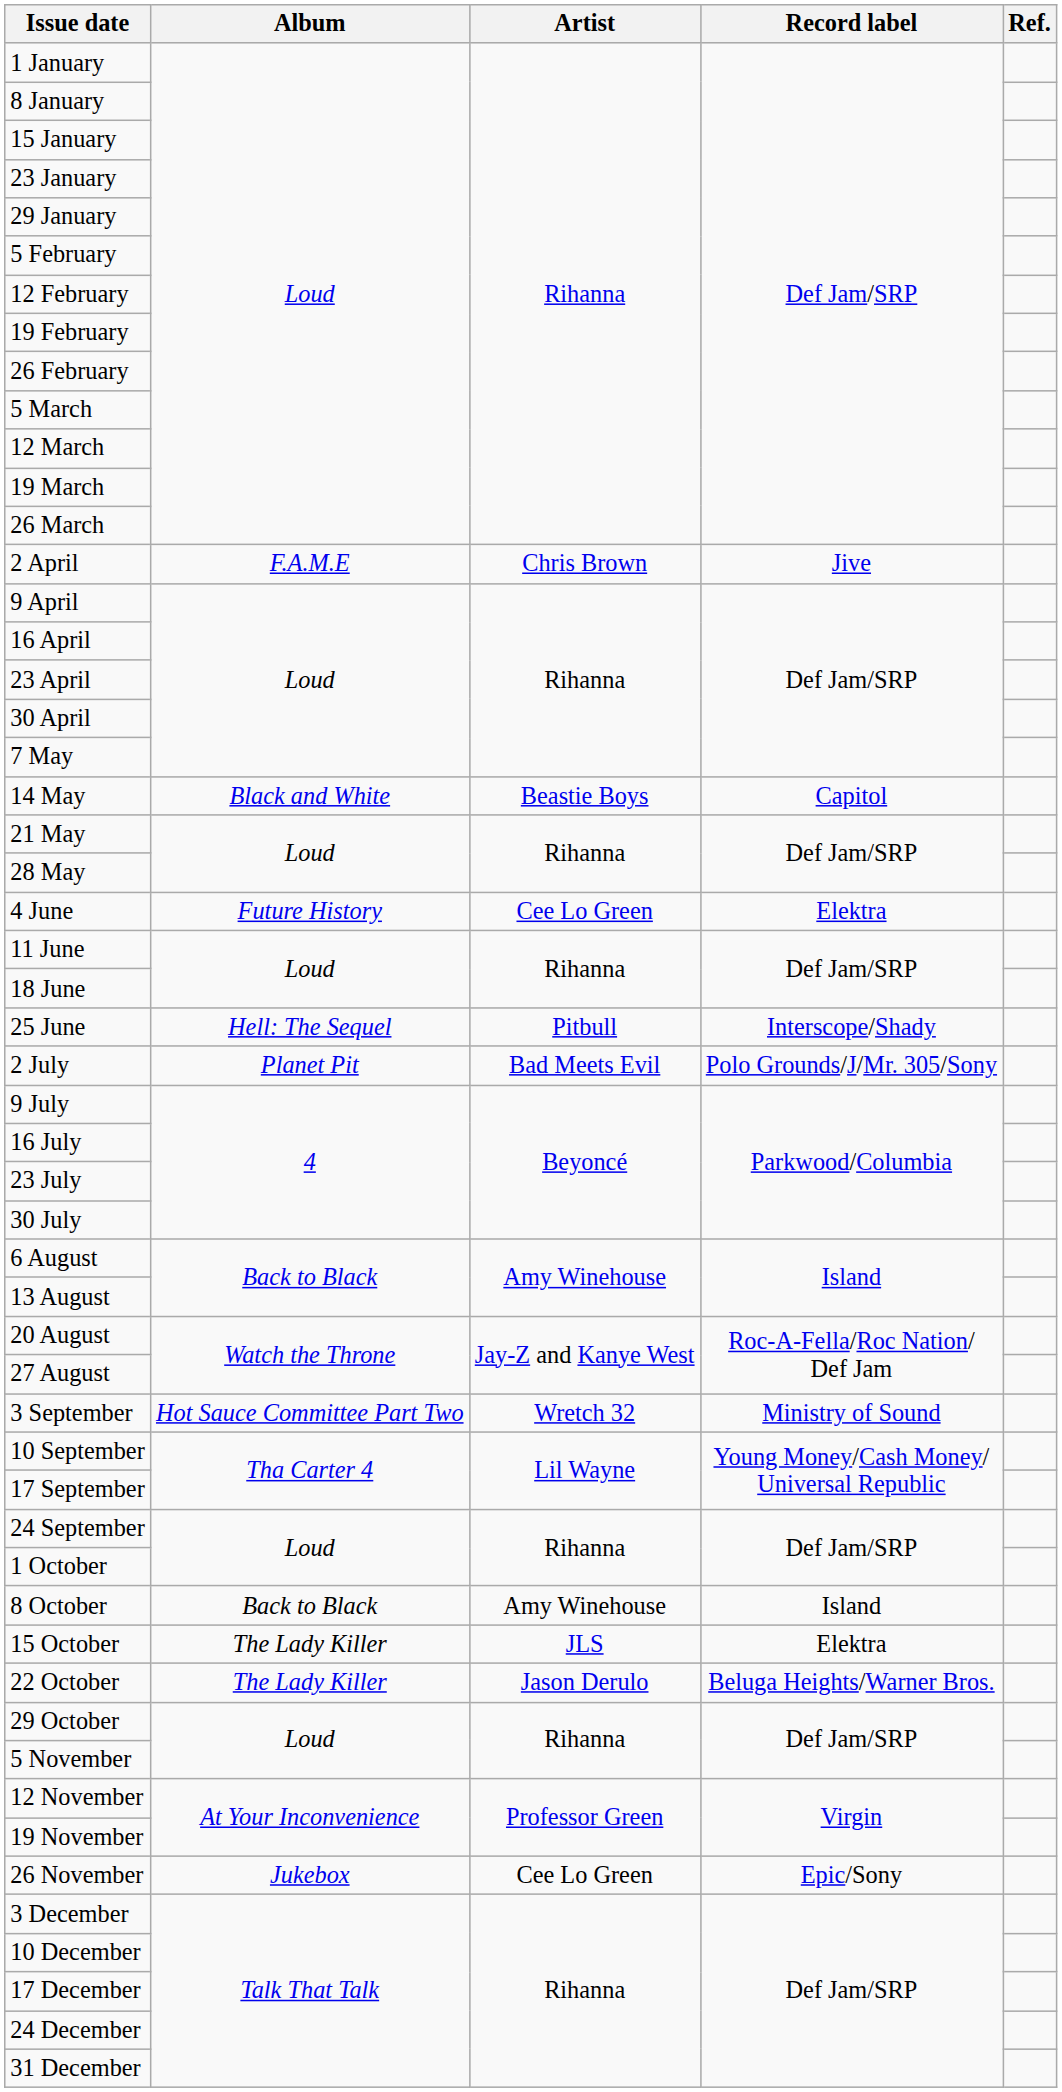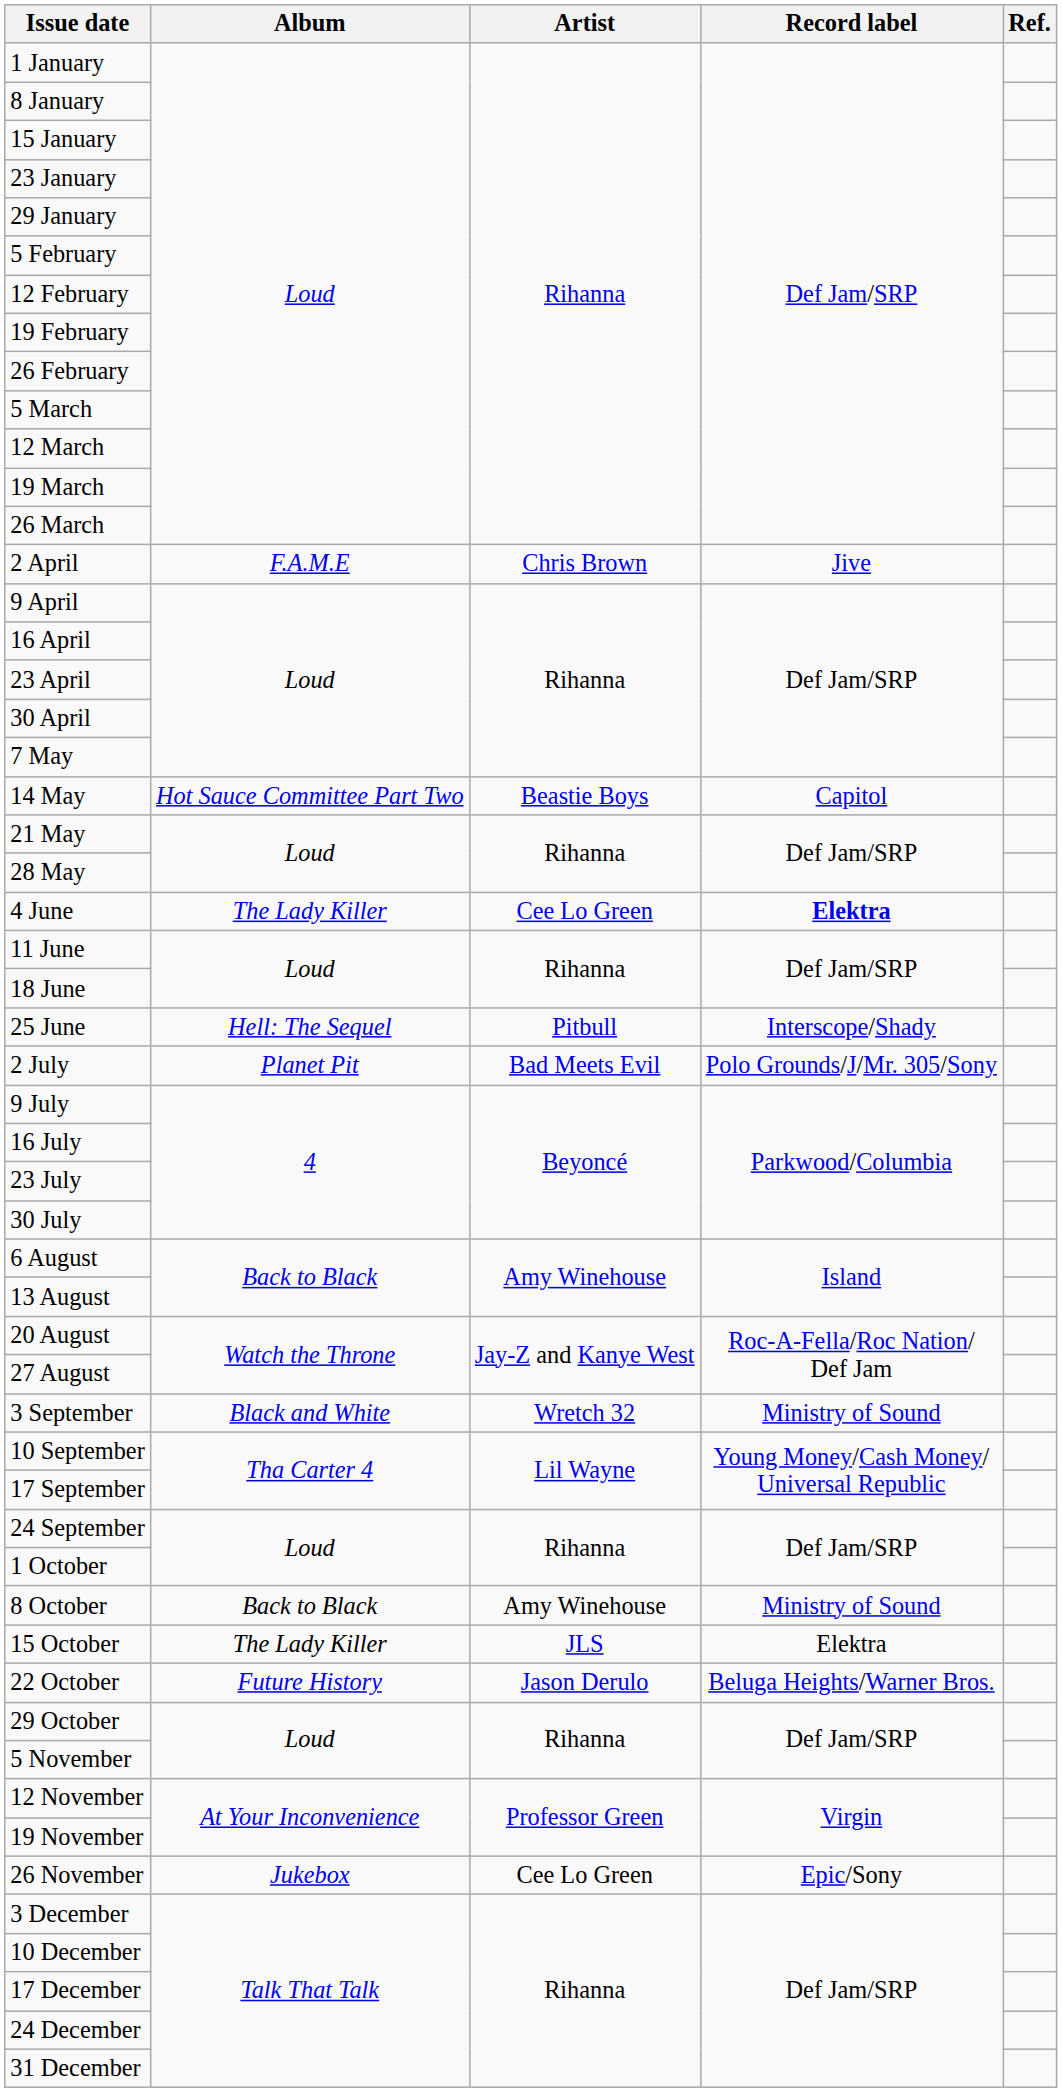14 May | Album: Black and White -> Hot Sauce Committee Part Two
4 June | Album: Future History -> The Lady Killer
4 June | Record label: normal -> bold
3 September | Album: Hot Sauce Committee Part Two -> Black and White
8 October | Record label: Island -> Ministry of Sound
22 October | Album: The Lady Killer -> Future History
